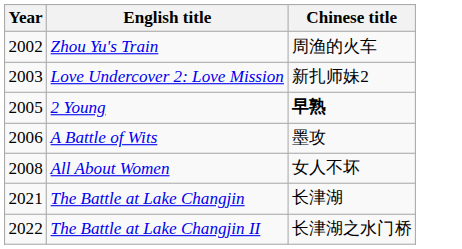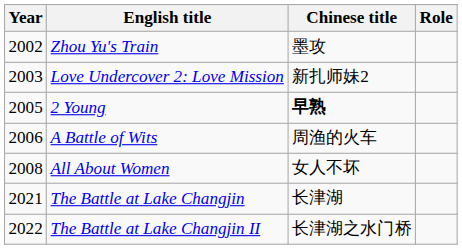+ column: Role
Zhou Yu's Train | Chinese title: 周渔的火车 -> 墨攻
A Battle of Wits | Chinese title: 墨攻 -> 周渔的火车
